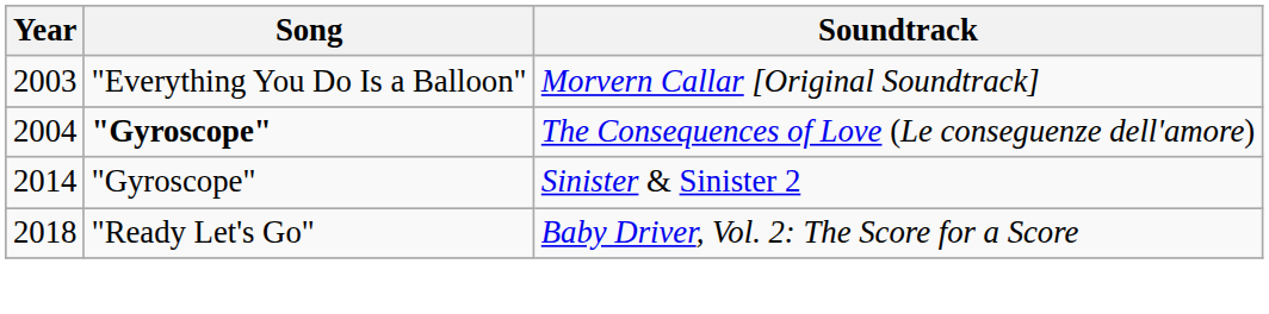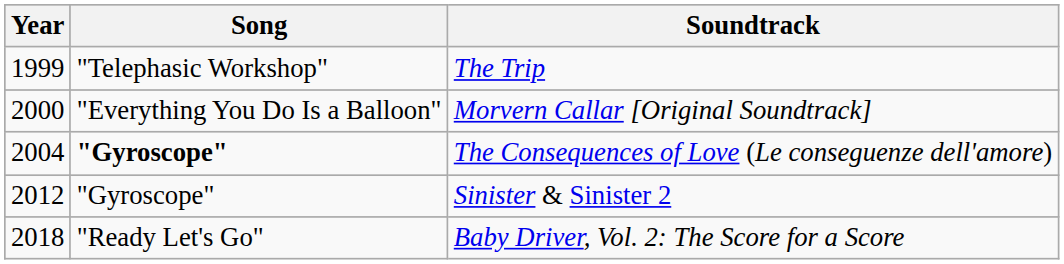+ row: 1999 | "Telephasic Workshop" | The Trip
Morvern Callar [Original Soundtrack] | Year: 2003 -> 2000
Sinister & Sinister 2 | Year: 2014 -> 2012
